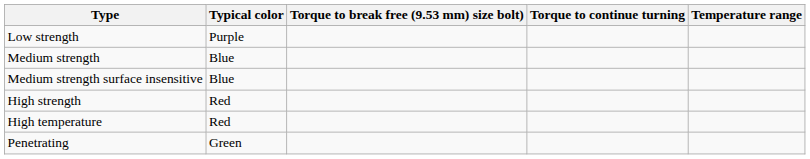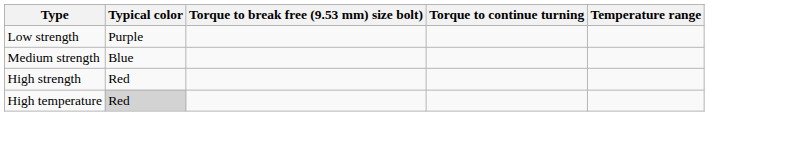- row: Medium strength surface insensitive | Blue
High temperature | Typical color: no background -> lightgrey background
- row: Penetrating | Green
